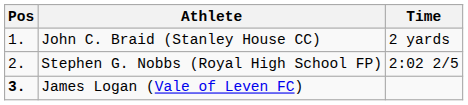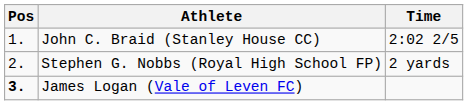John C. Braid (Stanley House CC) | Time: 2 yards -> 2:02 2/5
Stephen G. Nobbs (Royal High School FP) | Time: 2:02 2/5 -> 2 yards
